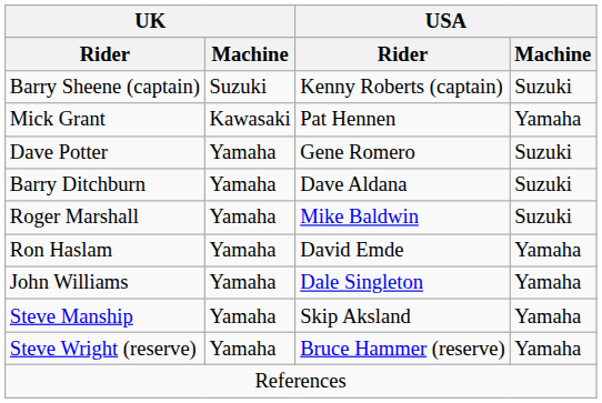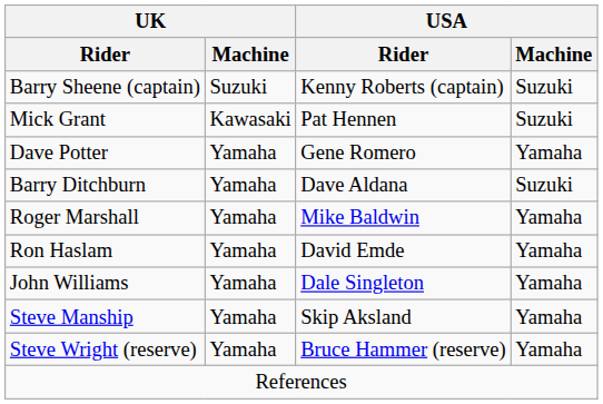Mick Grant | USA / Machine: Yamaha -> Suzuki
Dave Potter | USA / Machine: Suzuki -> Yamaha
Roger Marshall | USA / Machine: Suzuki -> Yamaha
